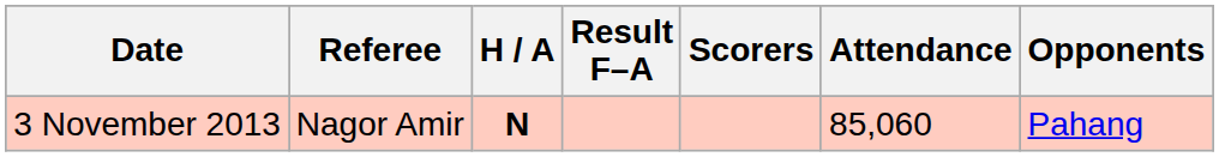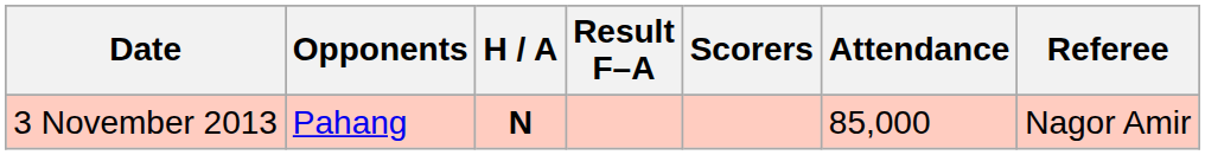columns swapped: Opponents <-> Referee
3 November 2013 | Attendance: 85,060 -> 85,000
